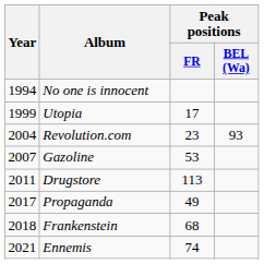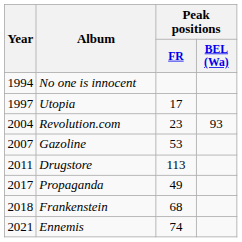Utopia | Year: 1999 -> 1997
